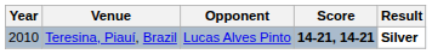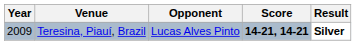Teresina, Piauí, Brazil | Year: 2010 -> 2009
